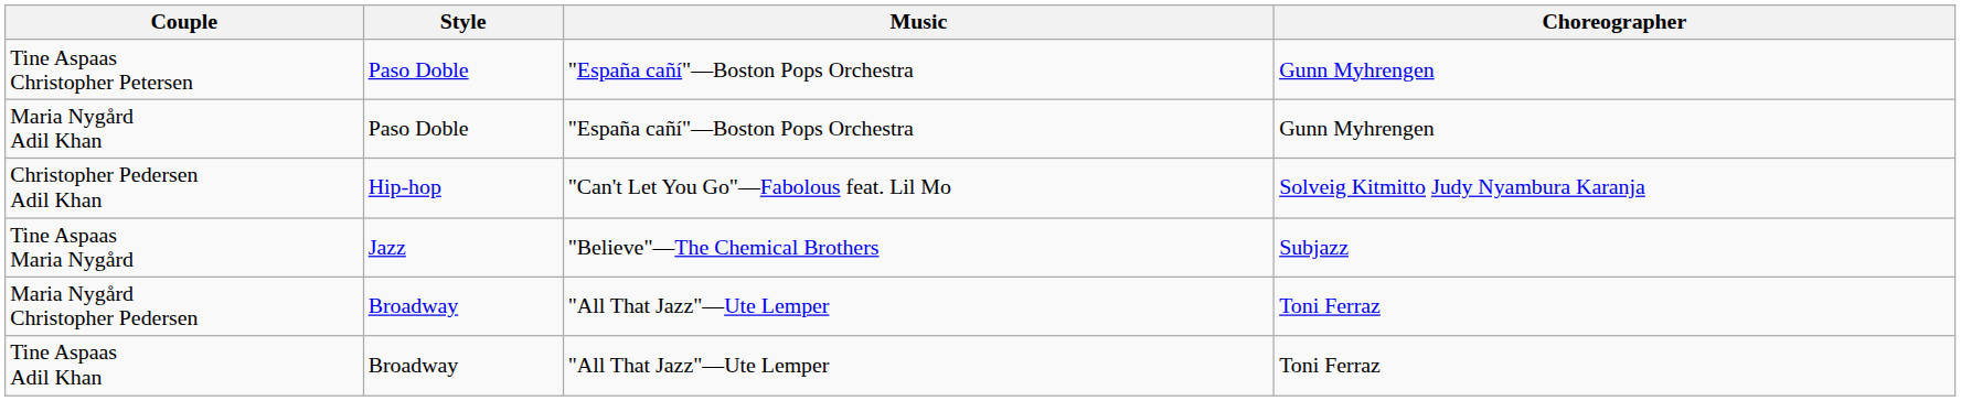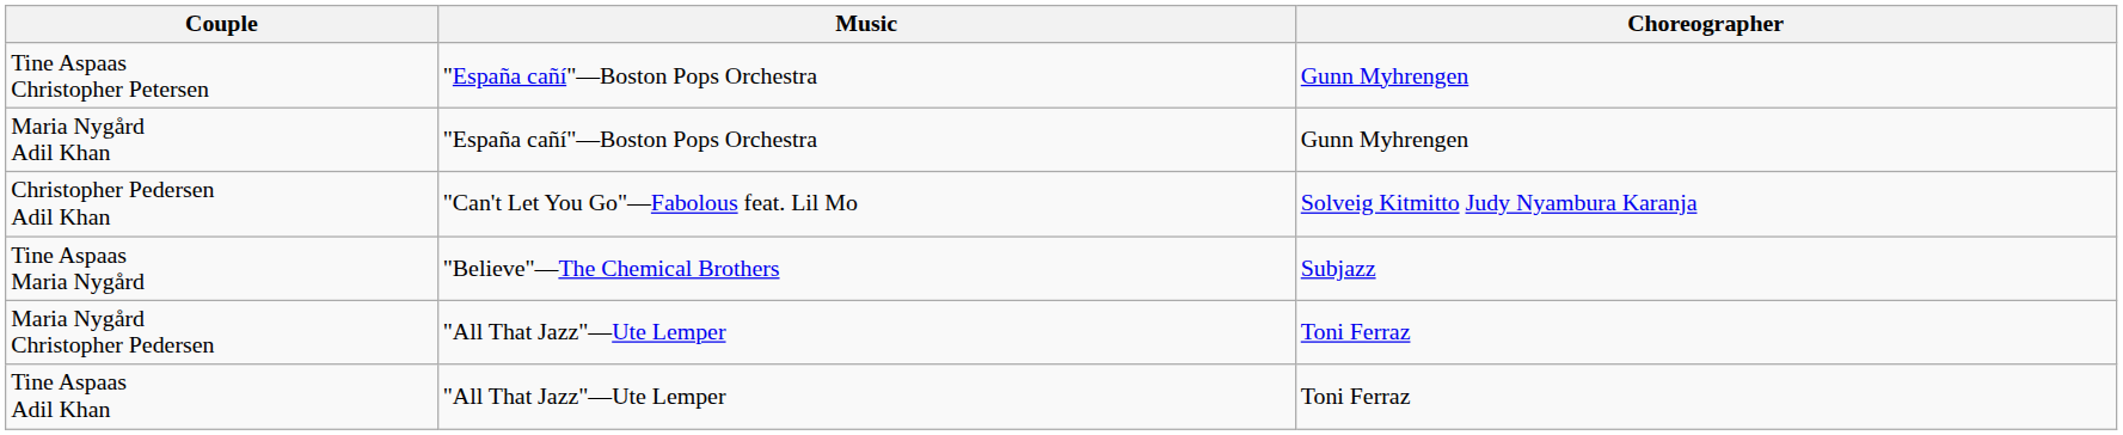- column: Style | Paso Doble | Paso Doble | Hip-hop | Jazz | Broadway | Broadway
